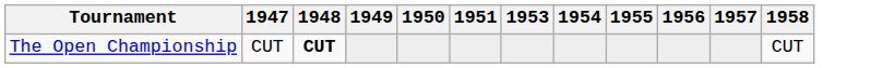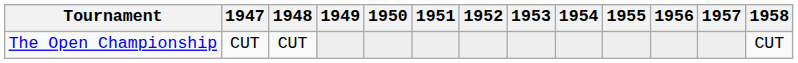+ column: 1952
The Open Championship | 1948: bold -> normal
